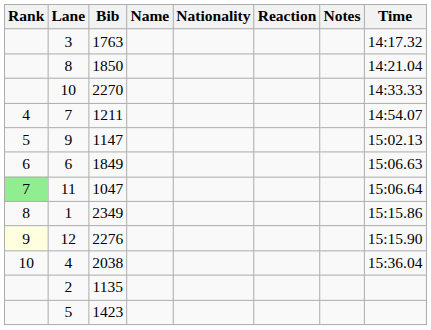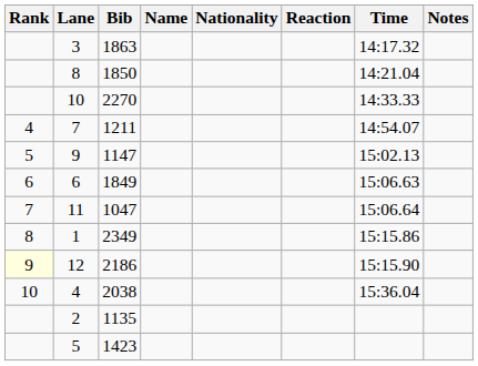columns swapped: Time <-> Notes
3 | Bib: 1763 -> 1863
11 | Rank: lightgreen background -> no background
12 | Bib: 2276 -> 2186
